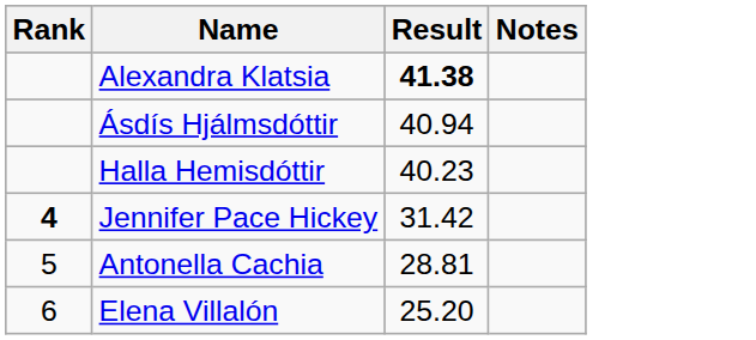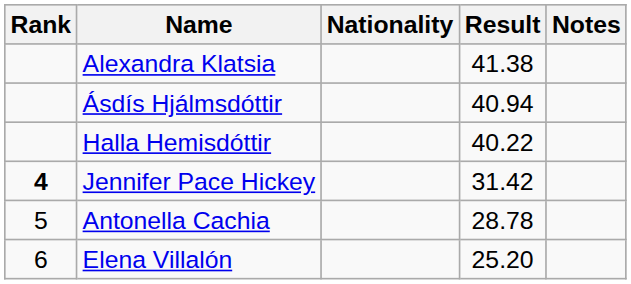+ column: Nationality
Alexandra Klatsia | Result: bold -> normal
Halla Hemisdóttir | Result: 40.23 -> 40.22
Antonella Cachia | Result: 28.81 -> 28.78
